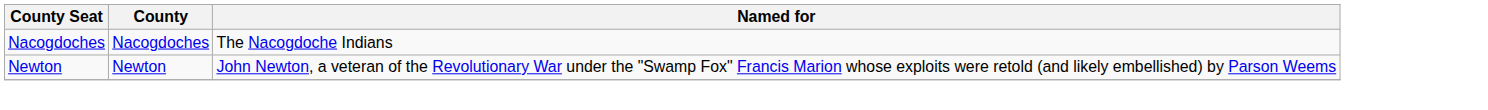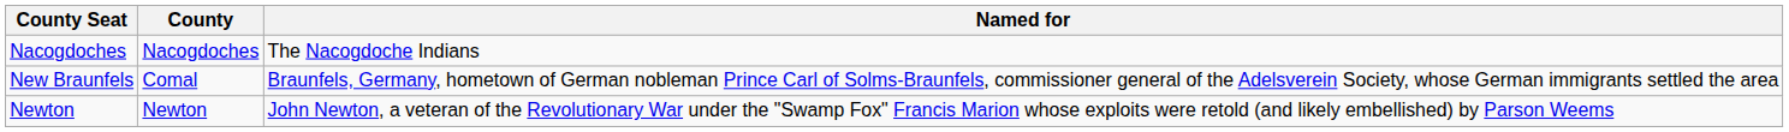+ row: New Braunfels | Comal | Braunfels, Germany, hometown of German nobleman Prince Carl of Solms-Braunfels, commissioner general of the Adelsverein Society, whose German immigrants settled the area
